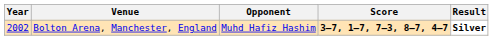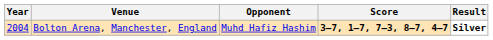Bolton Arena, Manchester, England | Year: 2002 -> 2004
